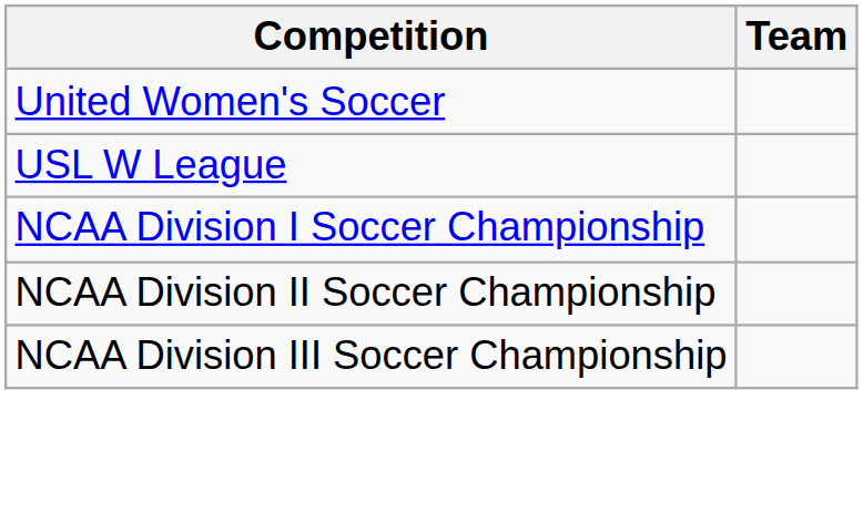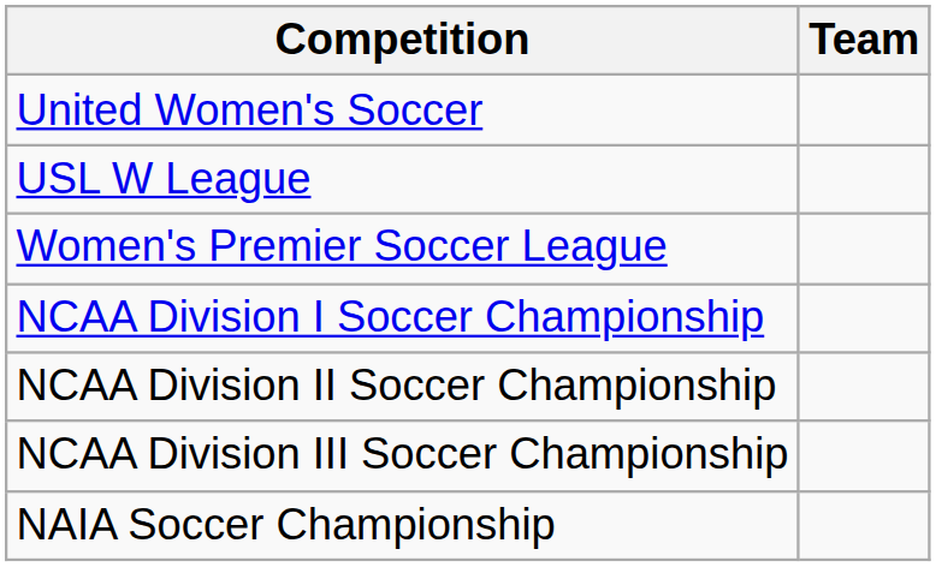+ row: Women's Premier Soccer League
+ row: NAIA Soccer Championship
